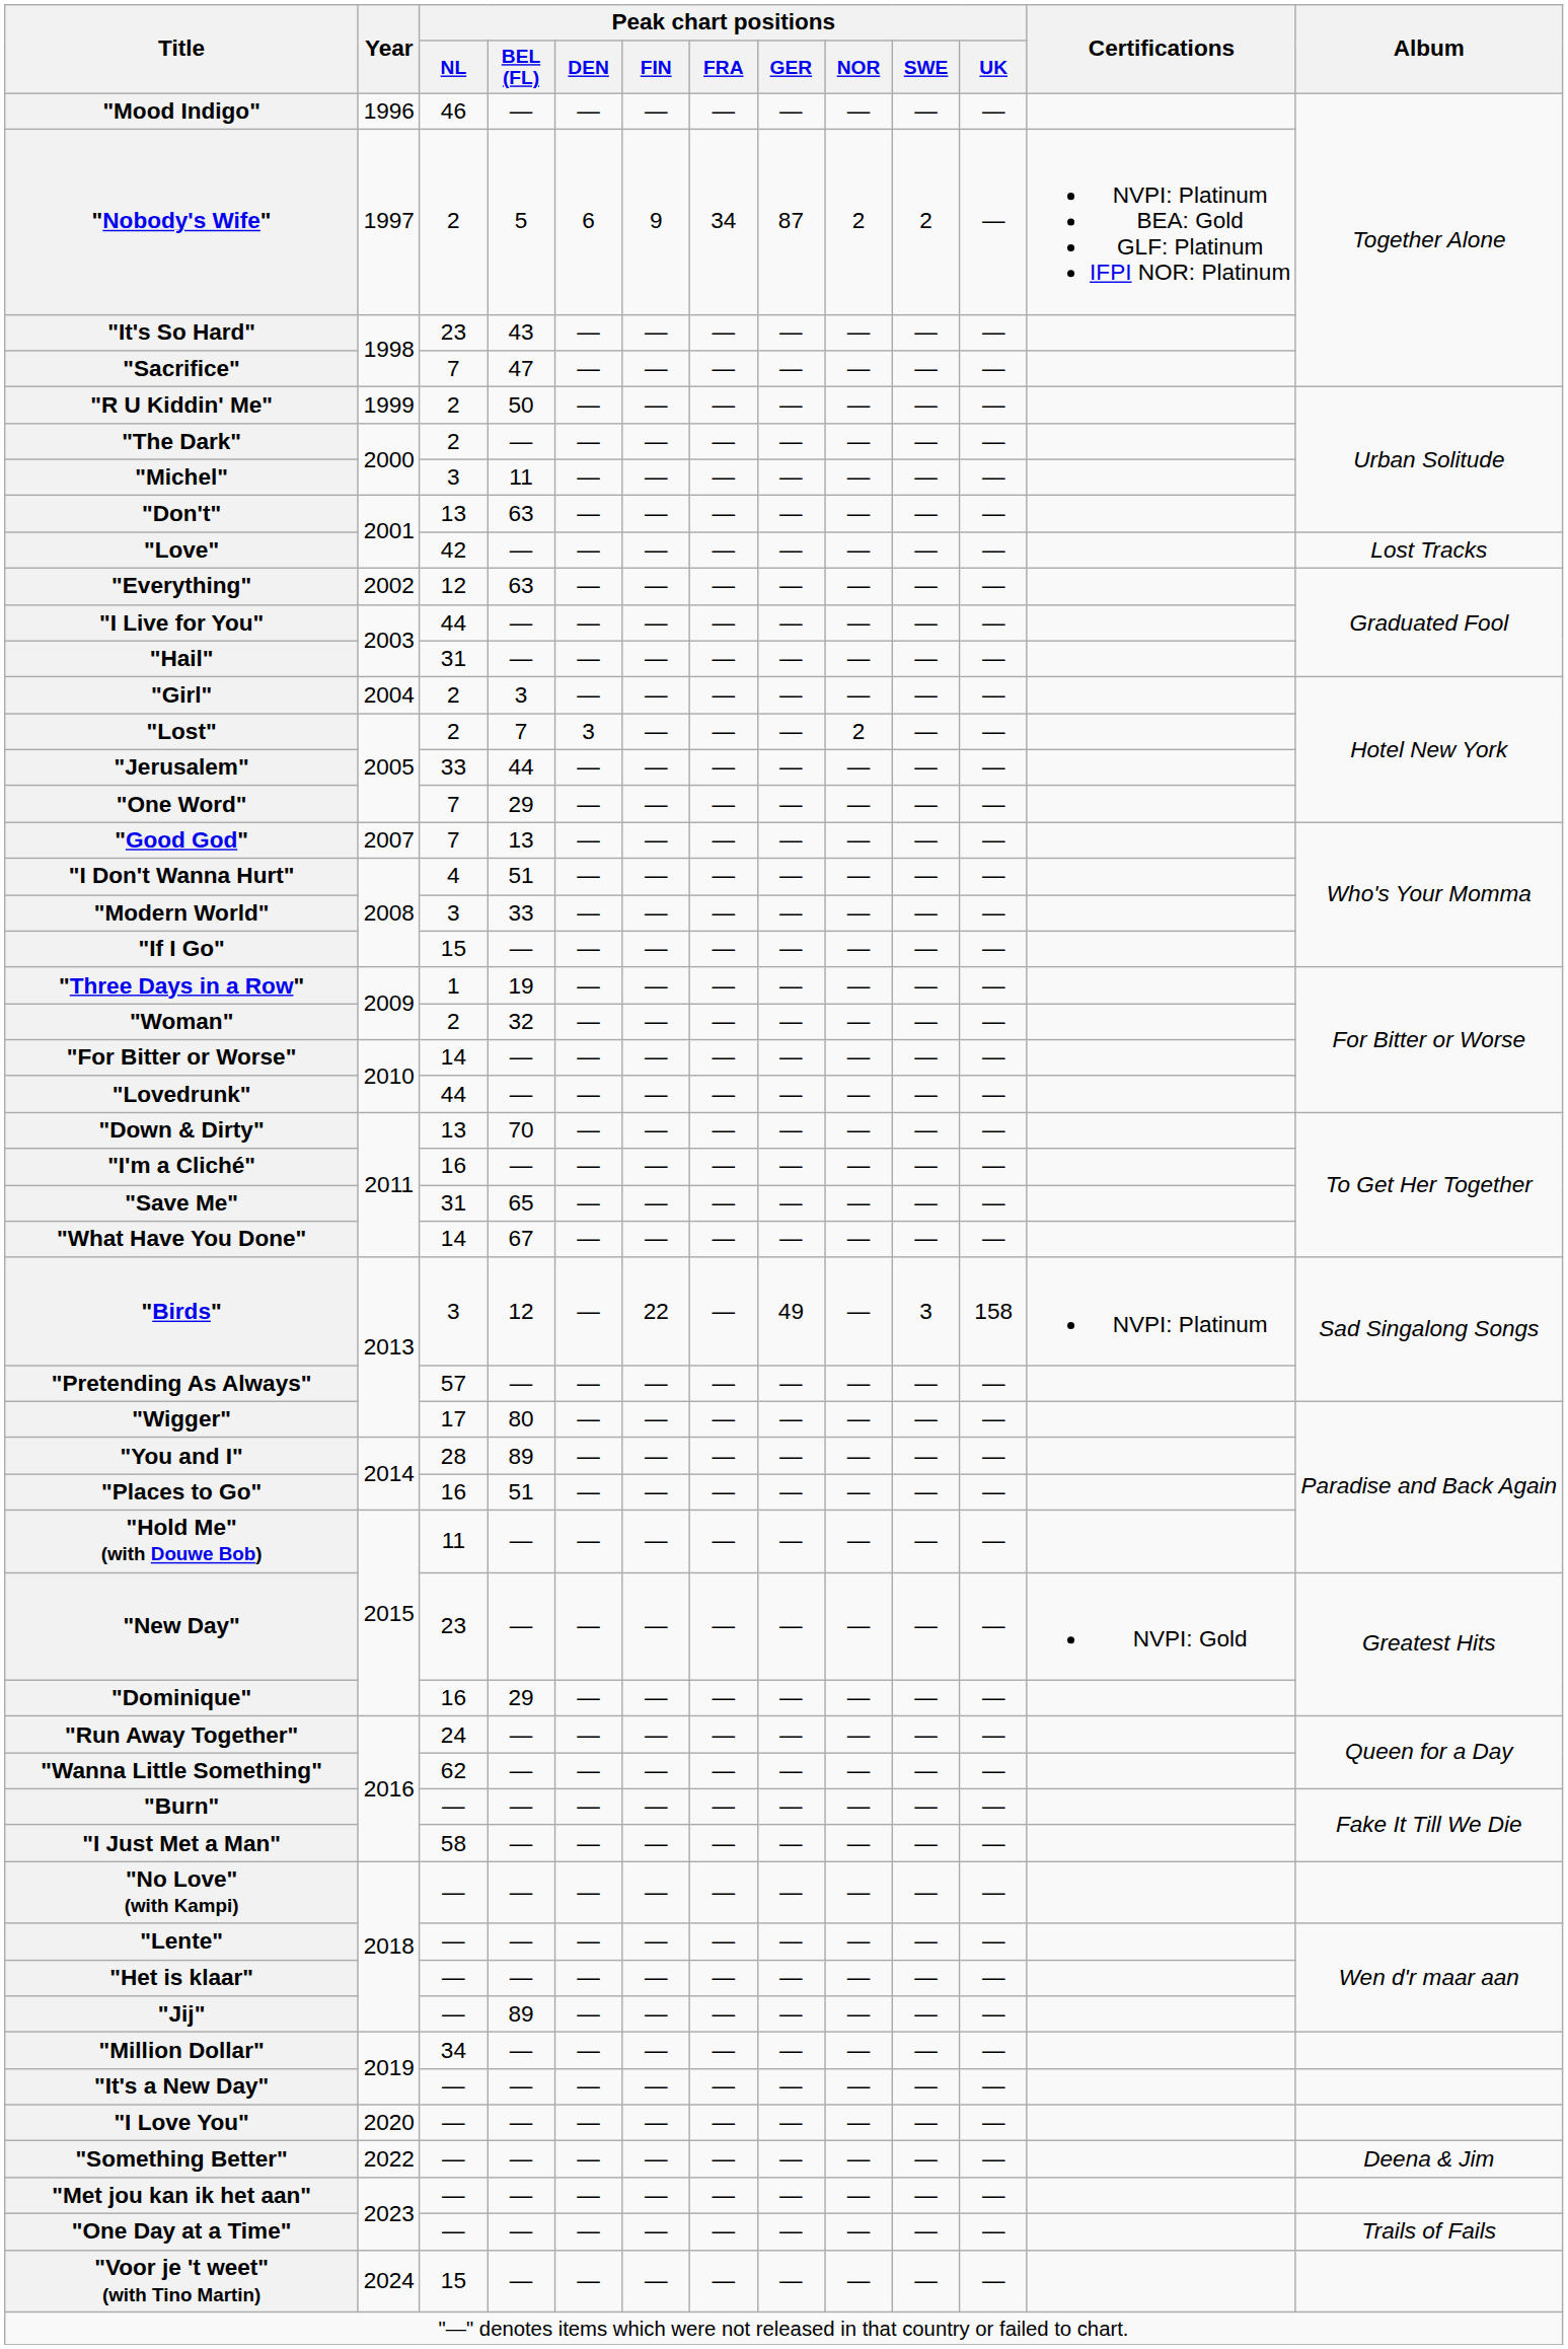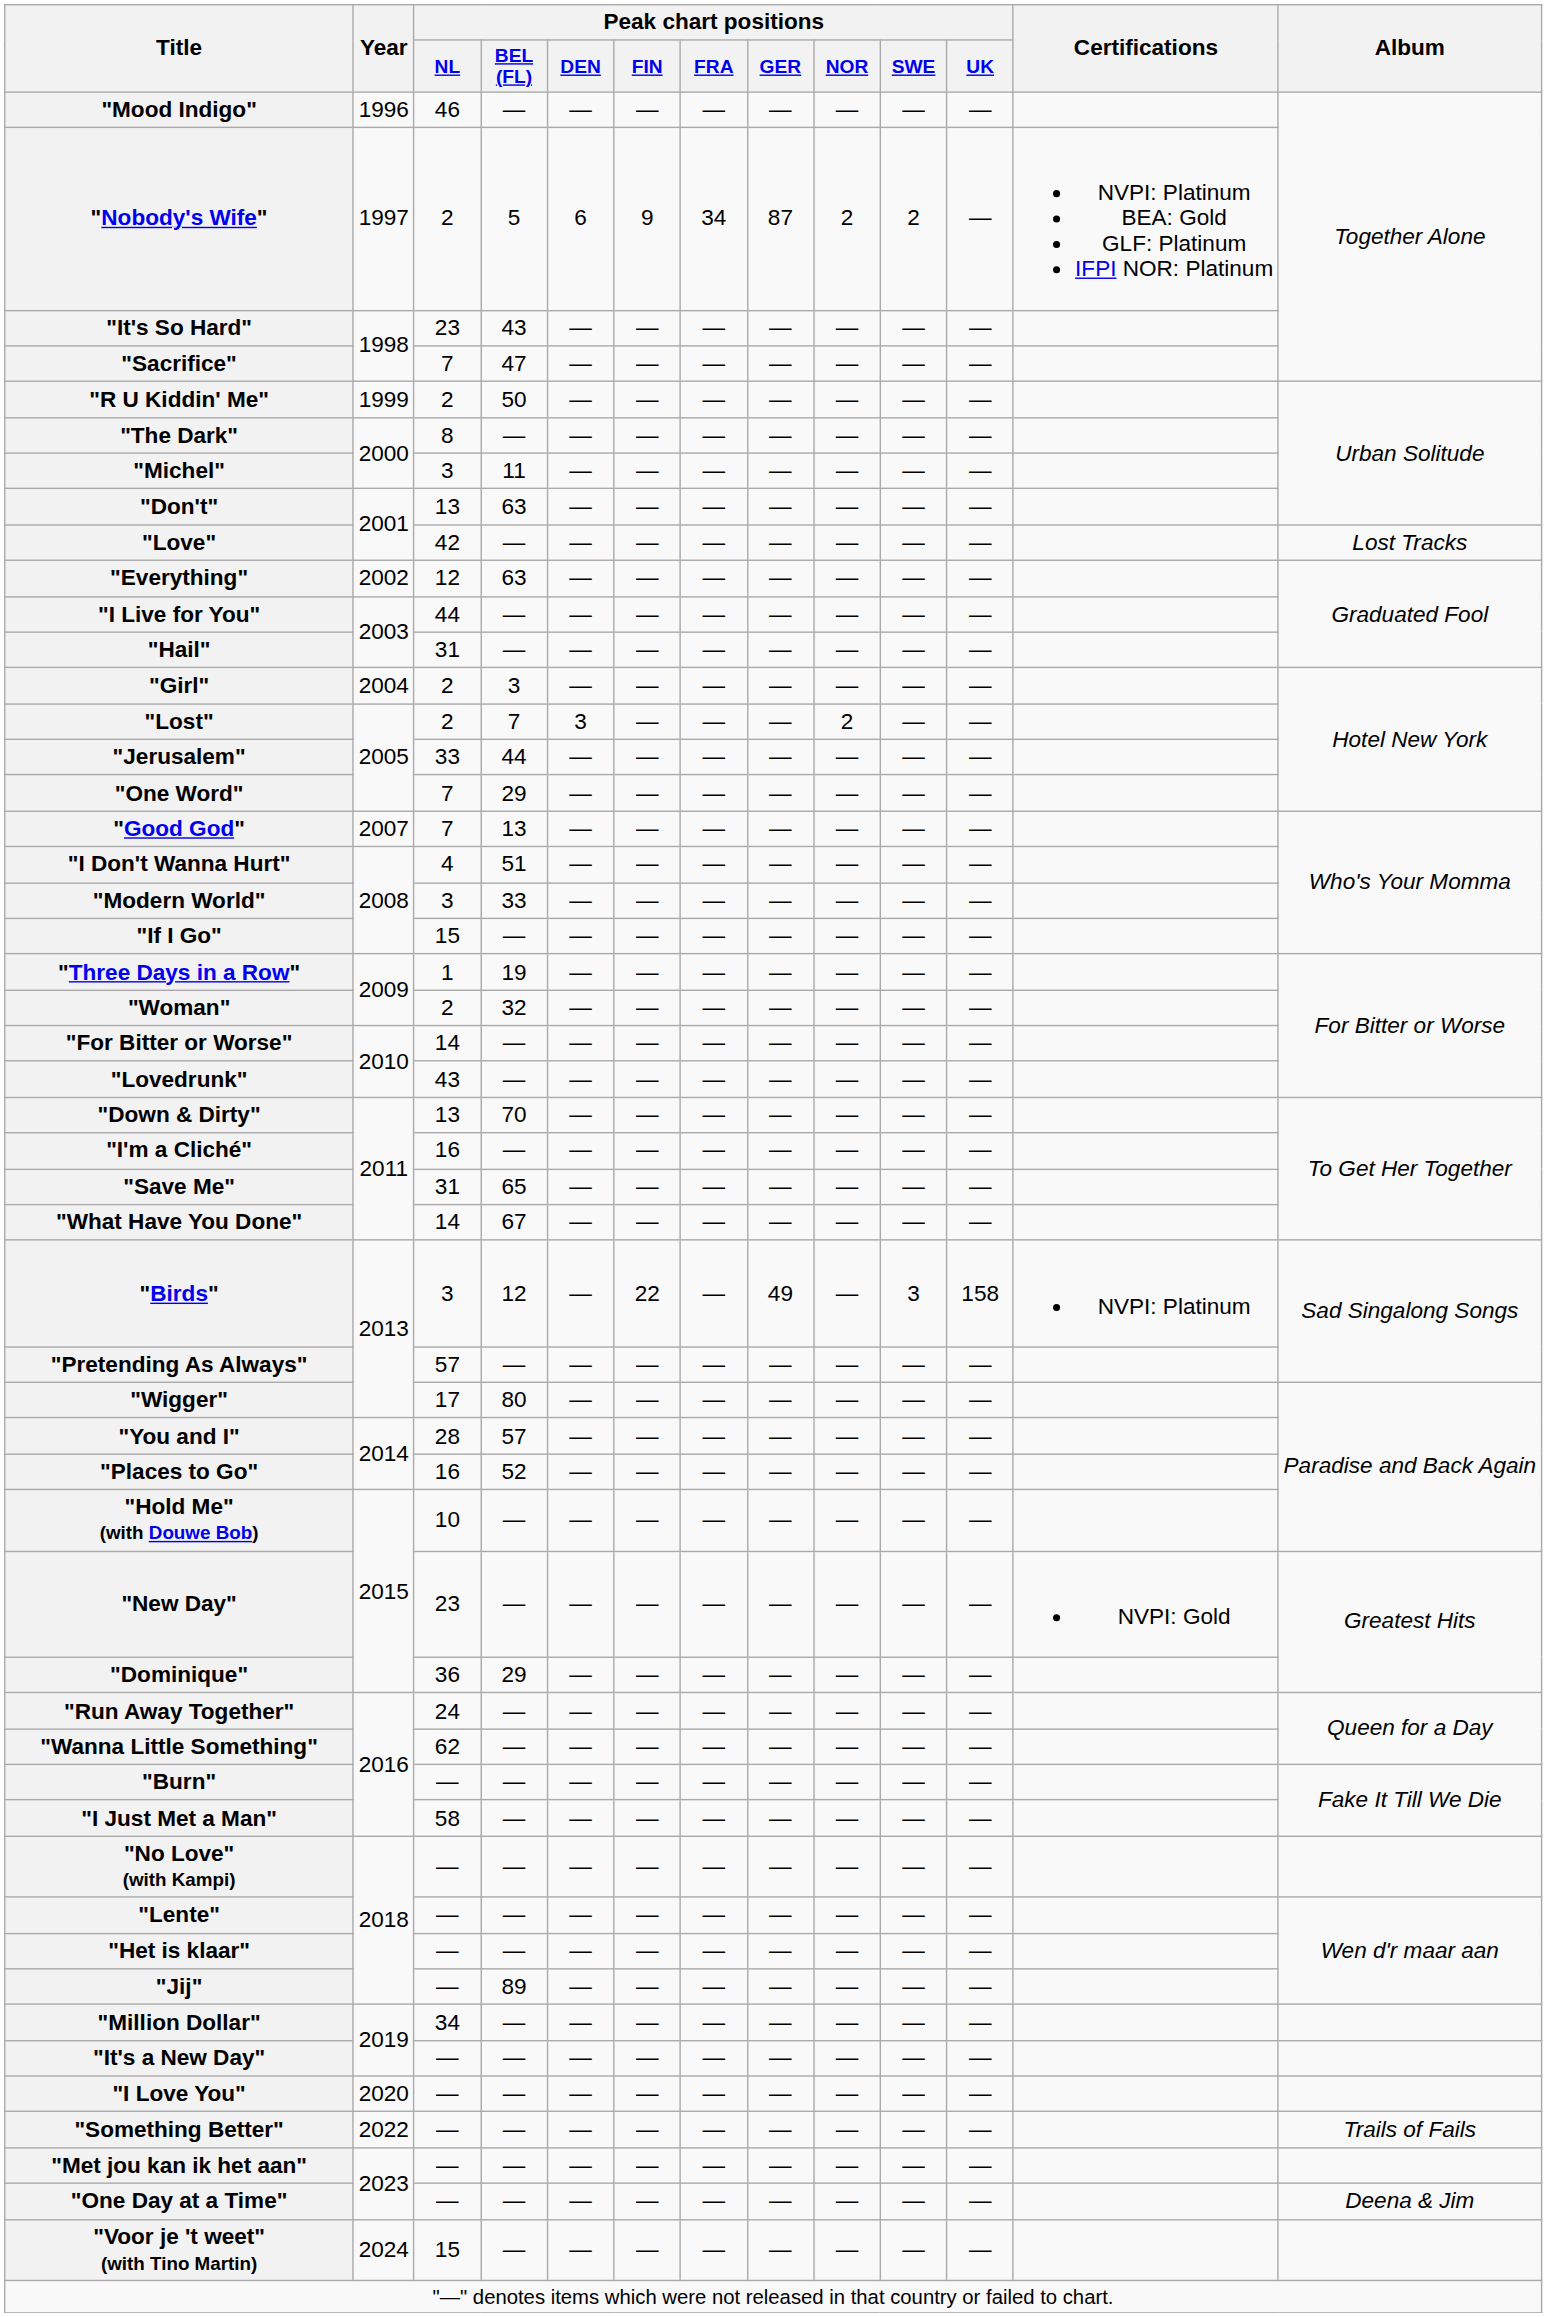"The Dark" | Peak chart positions / NL: 2 -> 8
"Lovedrunk" | Peak chart positions / NL: 44 -> 43
"You and I" | Peak chart positions / BEL (FL): 89 -> 57
"Places to Go" | Peak chart positions / BEL (FL): 51 -> 52
"Hold Me" (with Douwe Bob) | Peak chart positions / NL: 11 -> 10
"Dominique" | Peak chart positions / NL: 16 -> 36
"Something Better" | Album: Deena & Jim -> Trails of Fails
"One Day at a Time" | Album: Trails of Fails -> Deena & Jim
